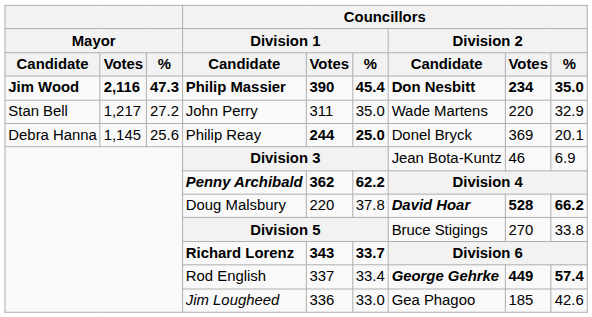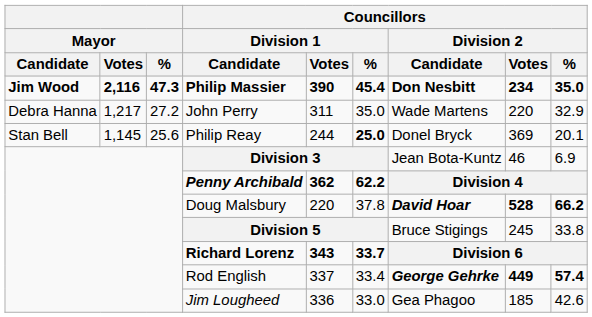John Perry | Mayor / Candidate: Stan Bell -> Debra Hanna
Philip Reay | Mayor / Candidate: Debra Hanna -> Stan Bell
Philip Reay | Councillors / Division 1 / Votes: bold -> normal
Division 5 | Councillors / Division 2 / Votes: 270 -> 245
